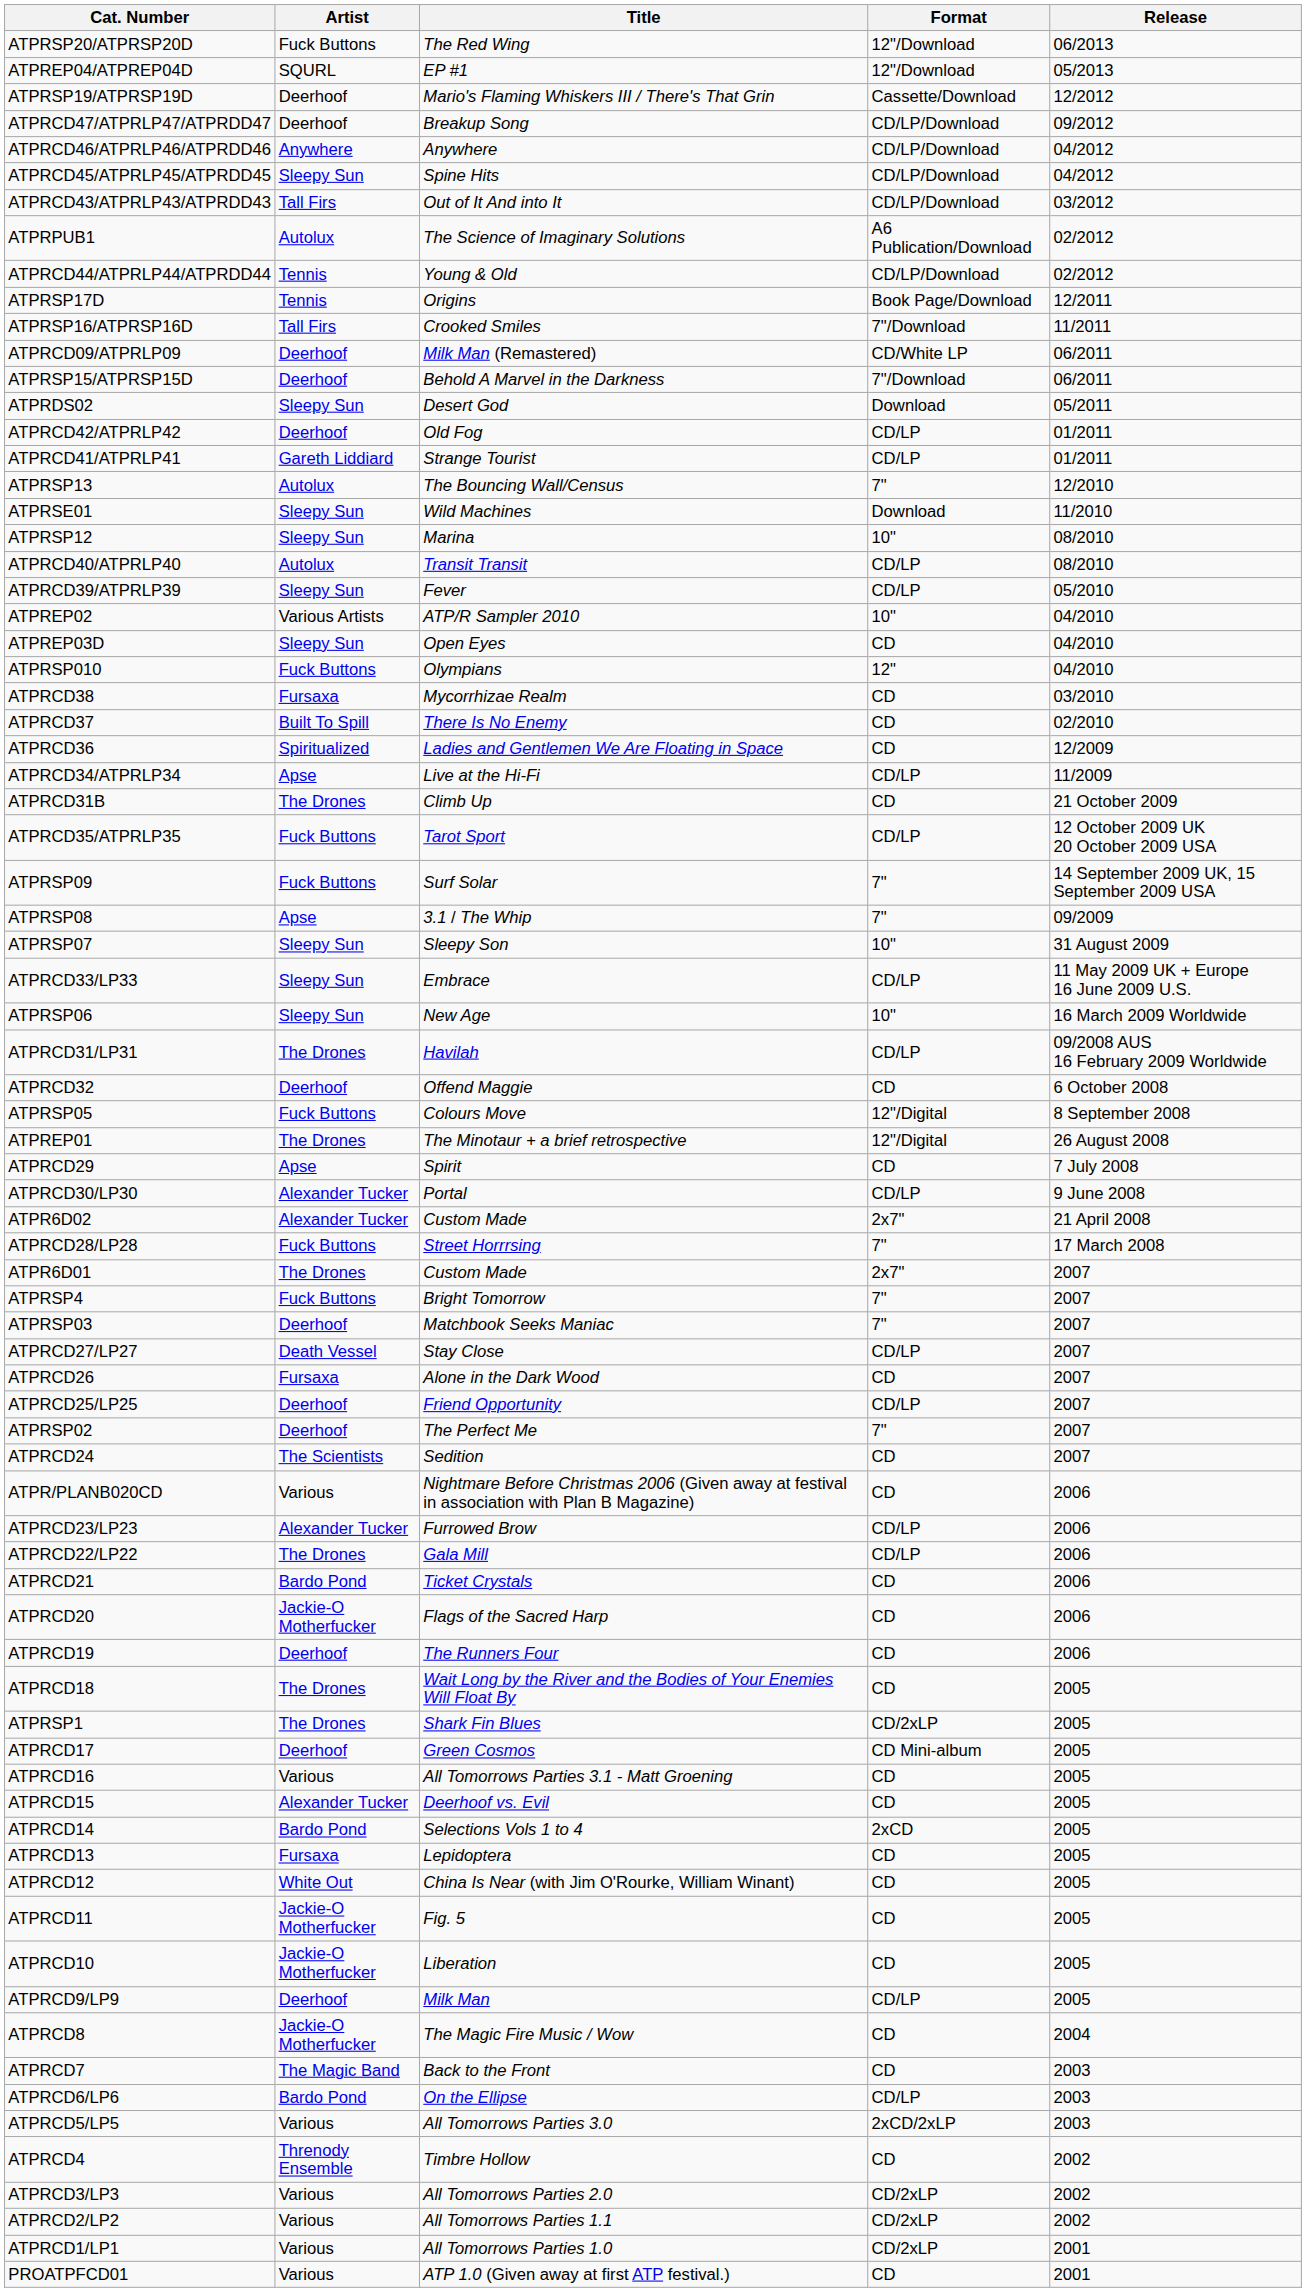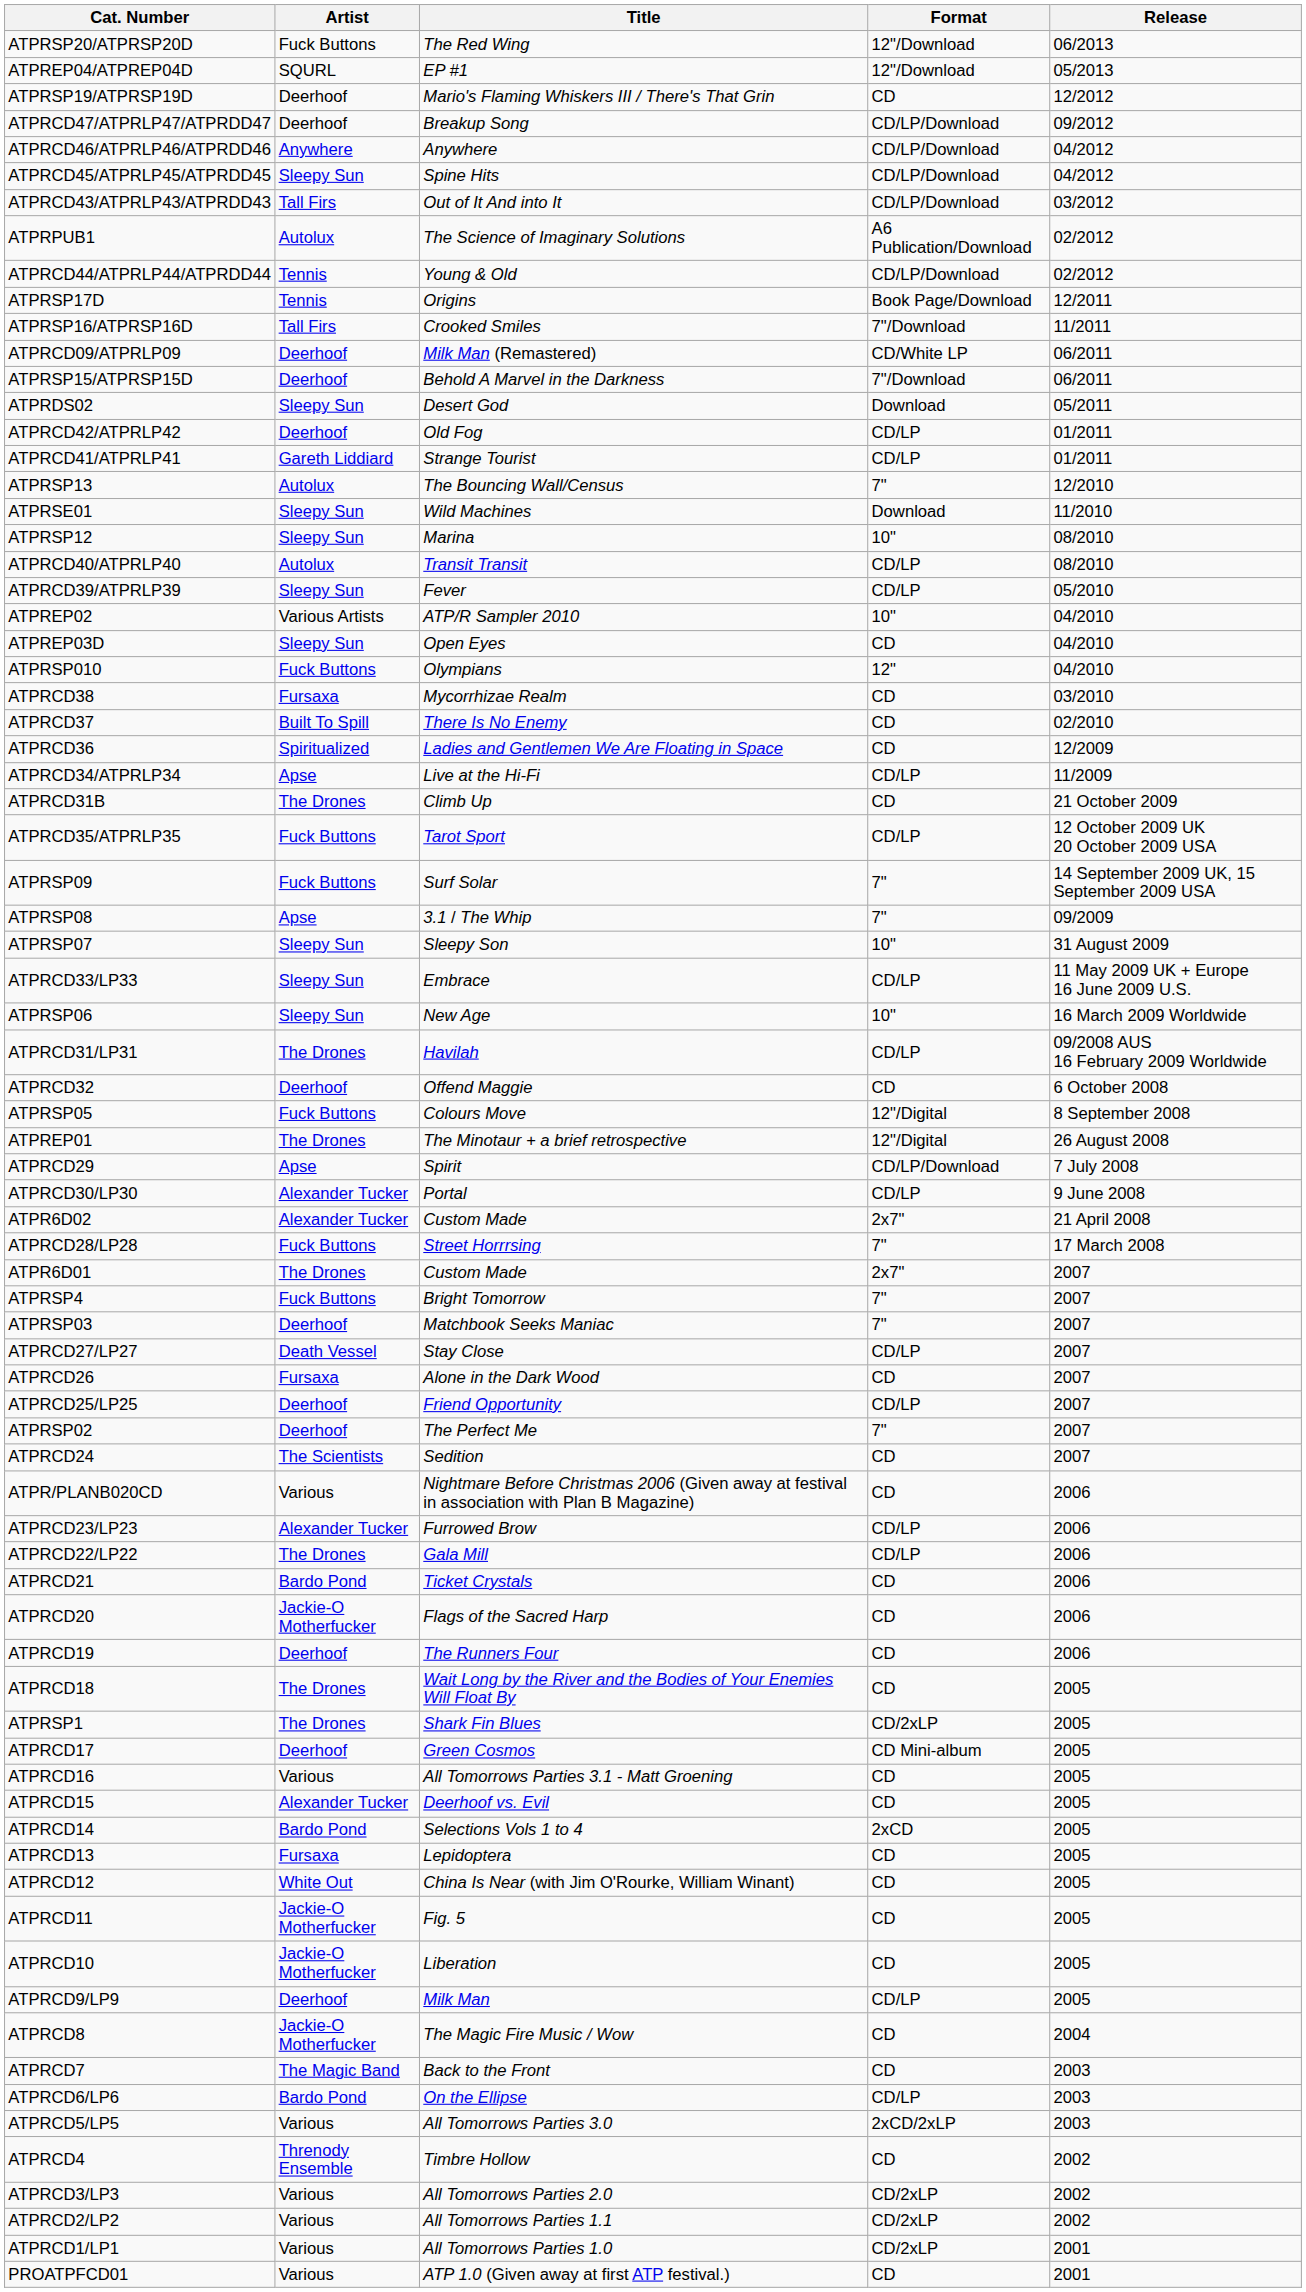ATPRSP19/ATPRSP19D | Format: Cassette/Download -> CD
ATPRCD29 | Format: CD -> CD/LP/Download
